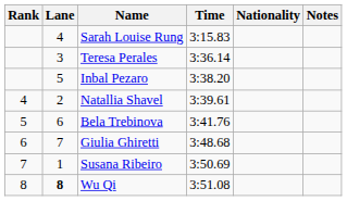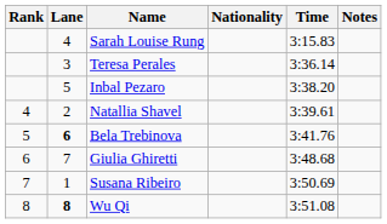columns swapped: Nationality <-> Time
Bela Trebinova | Lane: normal -> bold
